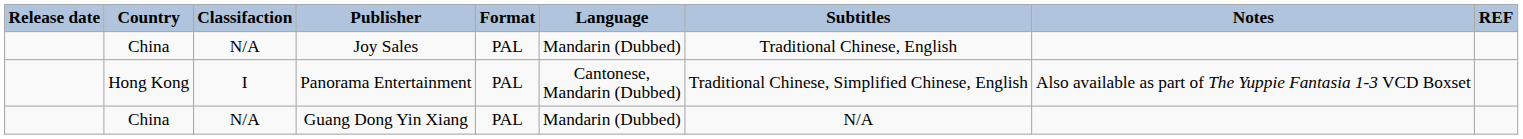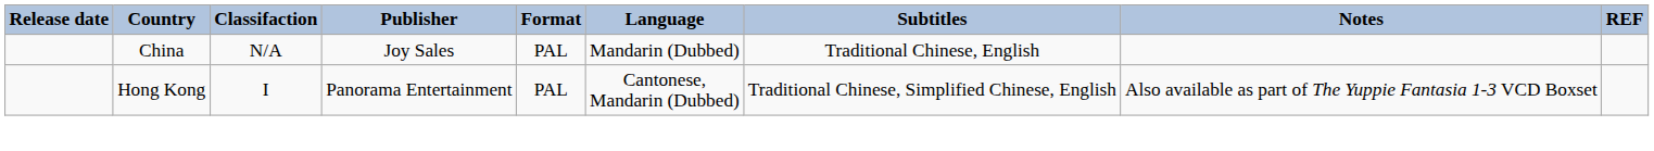- row: China | N/A | Guang Dong Yin Xiang | PAL | Mandarin (Dubbed) | N/A
